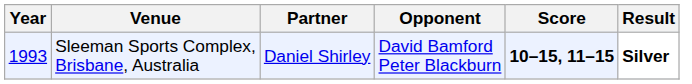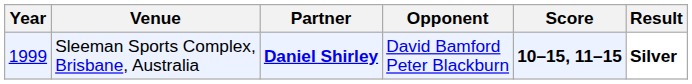Sleeman Sports Complex, Brisbane, Australia | Year: 1993 -> 1999
Sleeman Sports Complex, Brisbane, Australia | Partner: normal -> bold
